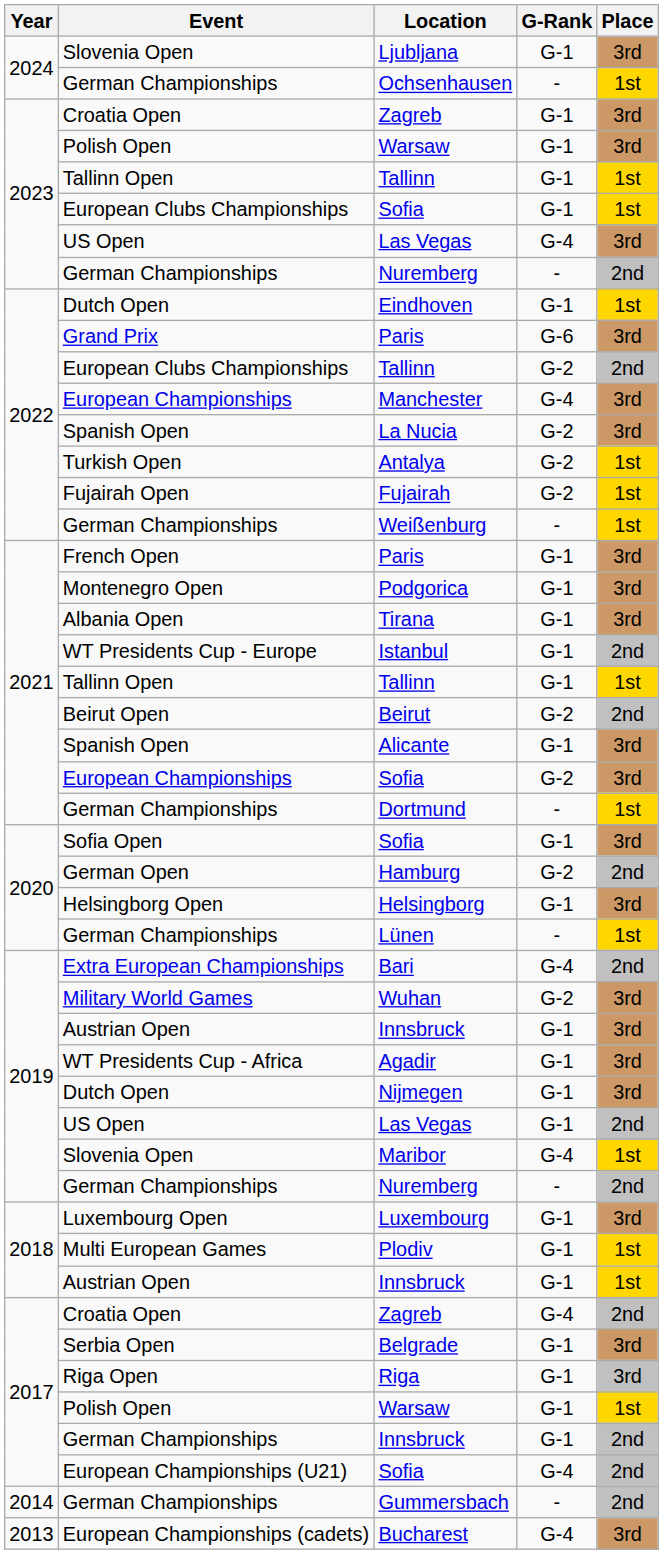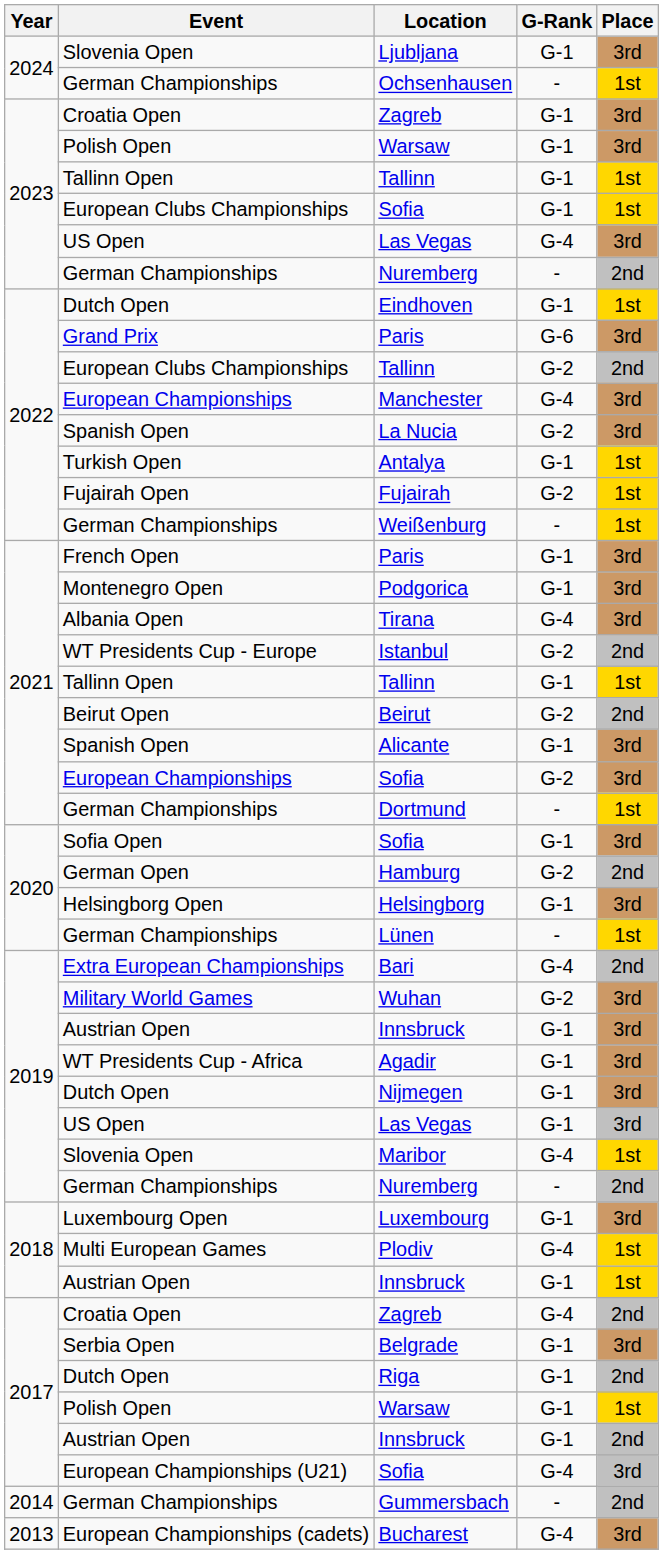Antalya | G-Rank: G-2 -> G-1
Tirana | G-Rank: G-1 -> G-4
Istanbul | G-Rank: G-1 -> G-2
2019 / Las Vegas | Place: 2nd -> 3rd
Plodiv | G-Rank: G-1 -> G-4
Riga | Event: Riga Open -> Dutch Open
Riga | Place: 3rd -> 2nd
2017 / Innsbruck | Event: German Championships -> Austrian Open
2017 / Sofia | Place: 2nd -> 3rd
